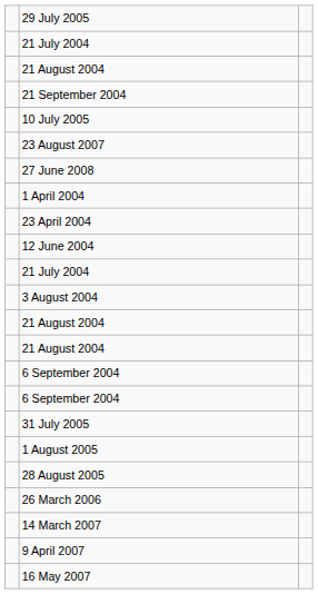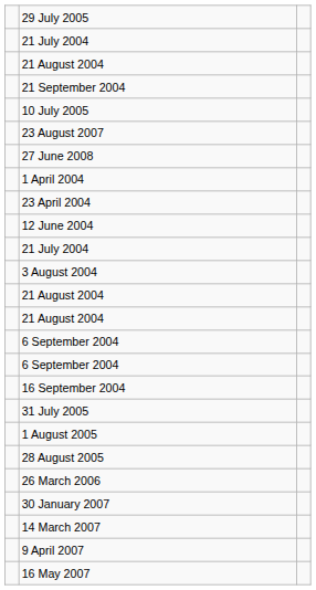+ row: 16 September 2004
+ row: 30 January 2007
